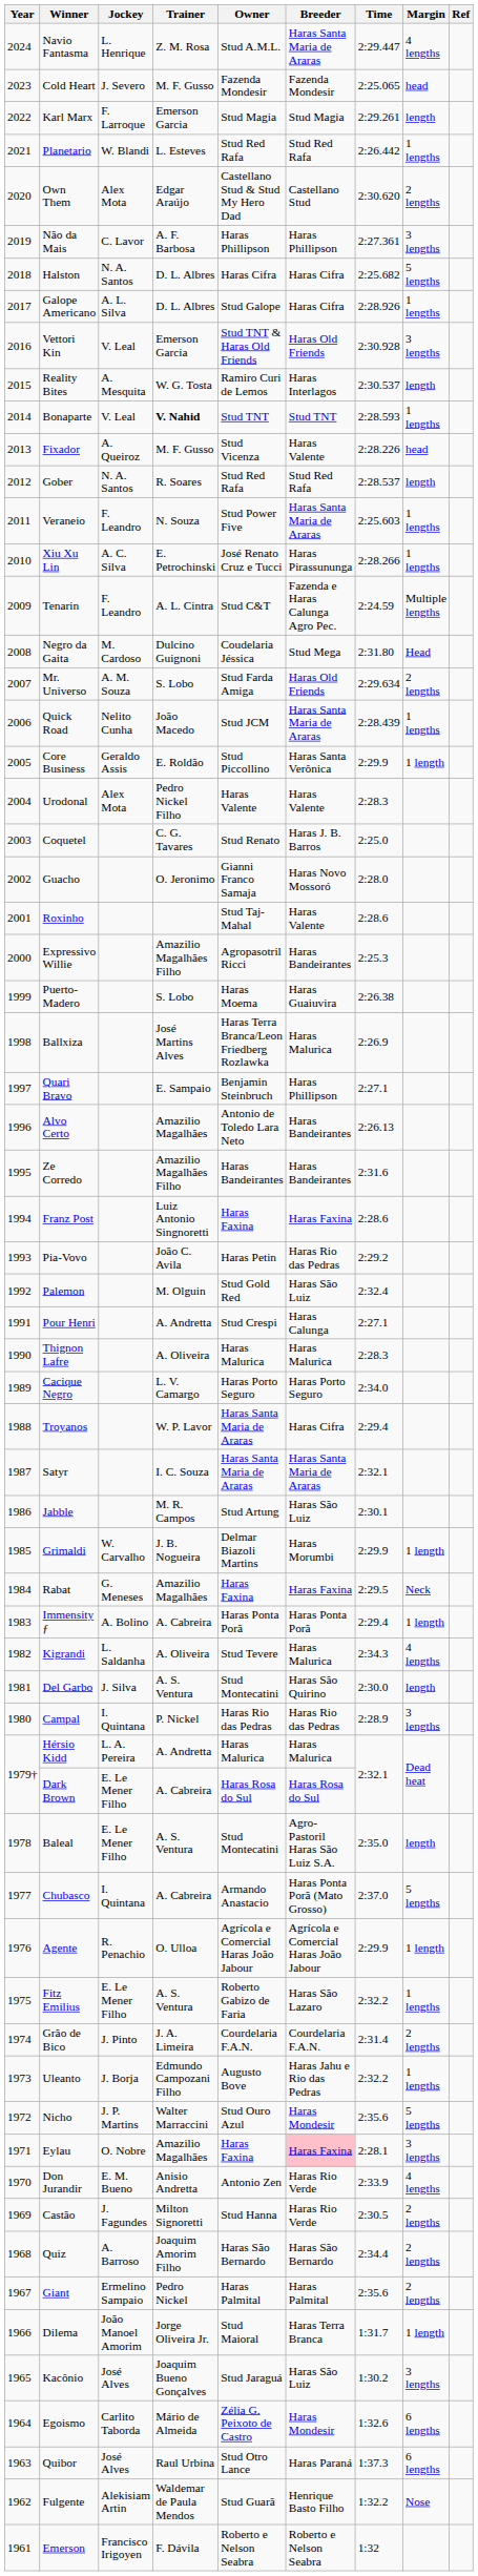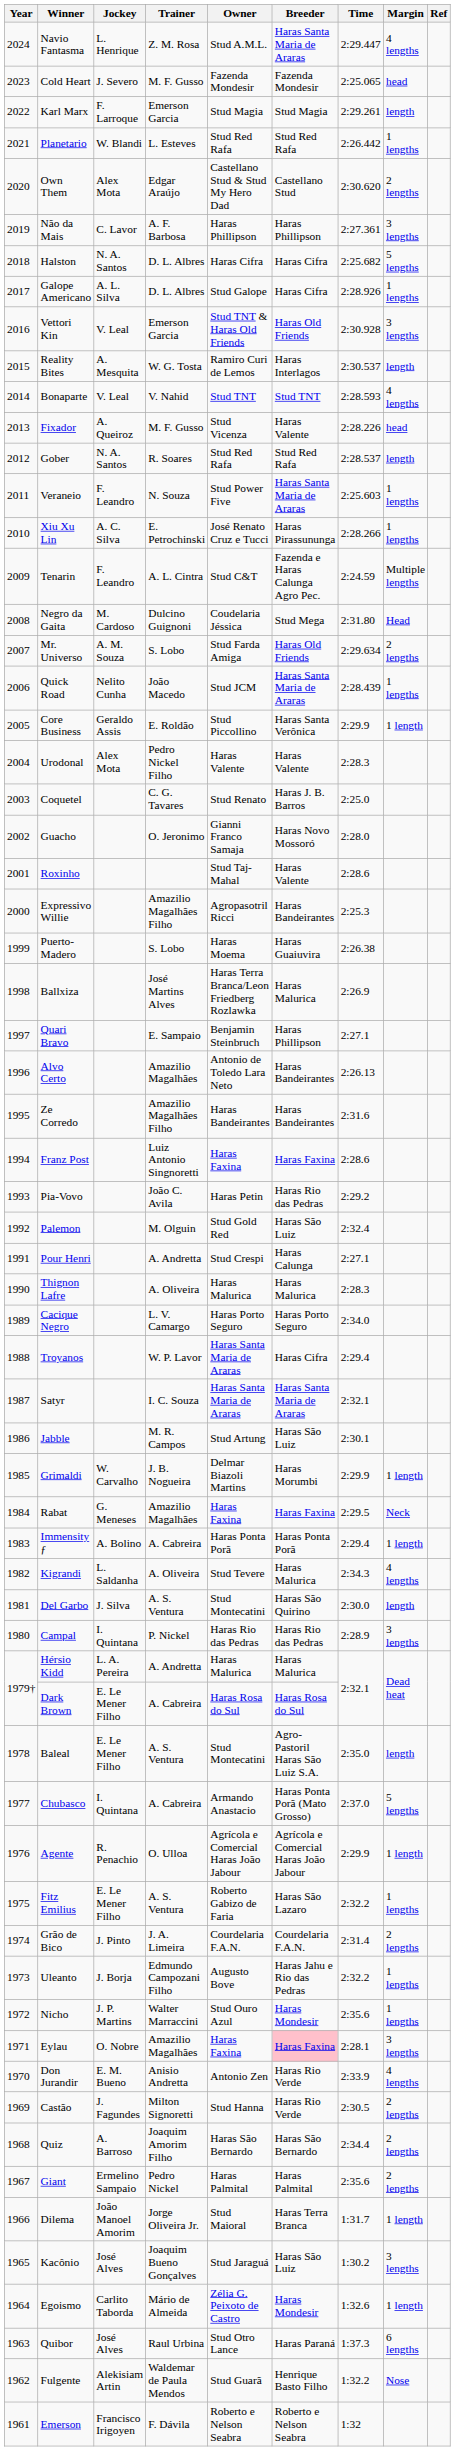Bonaparte | Trainer: bold -> normal
Bonaparte | Margin: 1 lengths -> 4 lengths
Nicho | Margin: 5 lengths -> 1 lengths
Egoismo | Margin: 6 lengths -> 1 length
